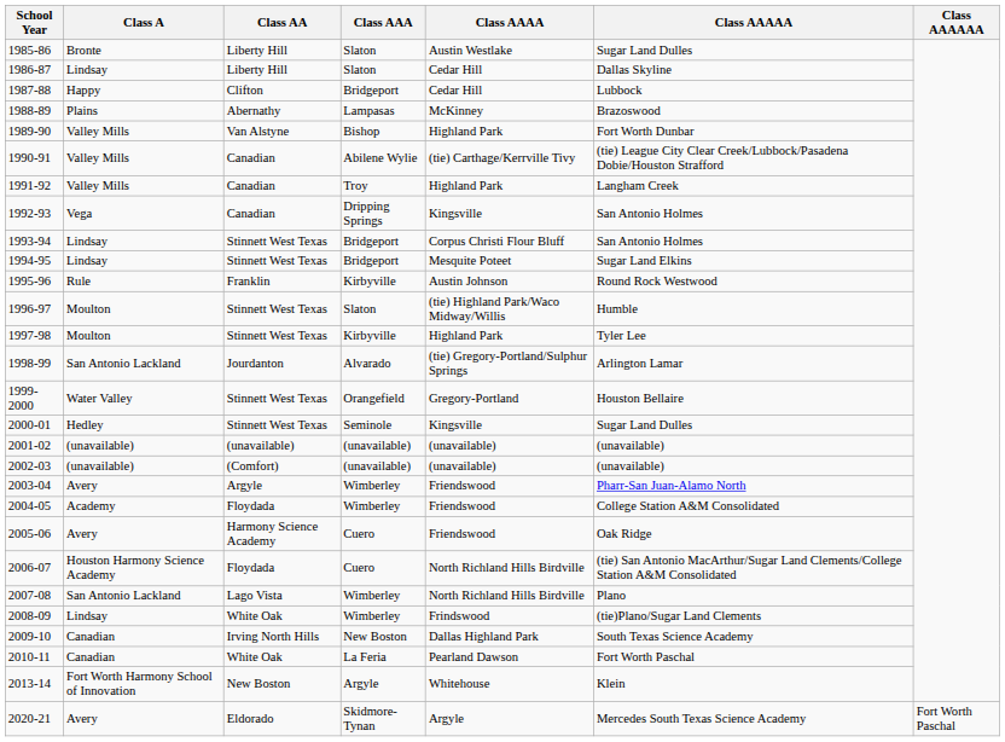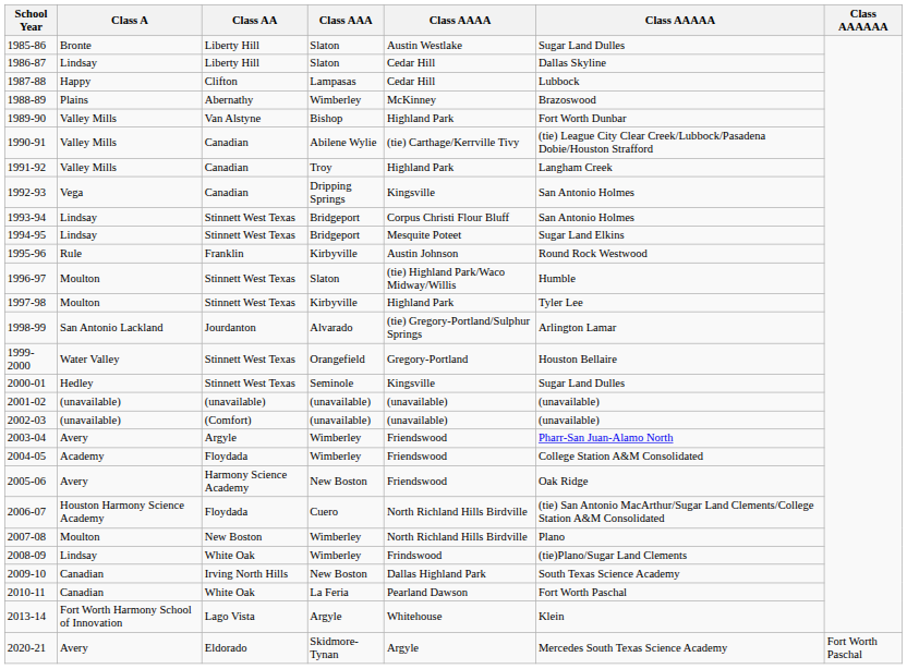1987-88 | Class AAA: Bridgeport -> Lampasas
1988-89 | Class AAA: Lampasas -> Wimberley
2005-06 | Class AAA: Cuero -> New Boston
2007-08 | Class A: San Antonio Lackland -> Moulton
2007-08 | Class AA: Lago Vista -> New Boston
2013-14 | Class AA: New Boston -> Lago Vista
